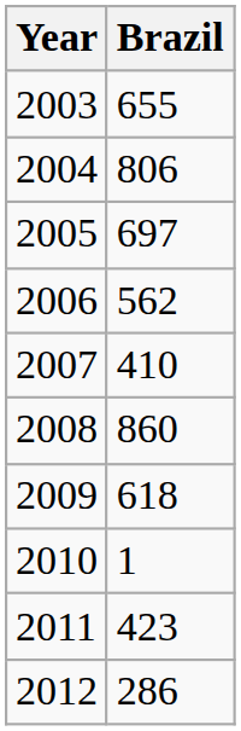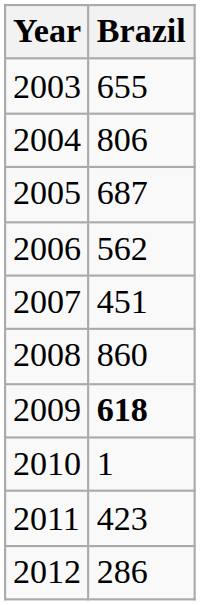2005 | Brazil: 697 -> 687
2007 | Brazil: 410 -> 451
2009 | Brazil: normal -> bold
